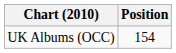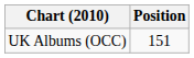UK Albums (OCC) | Position: 154 -> 151
